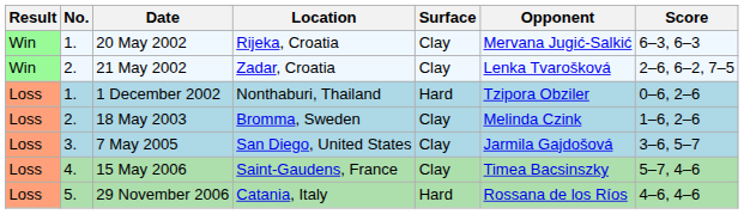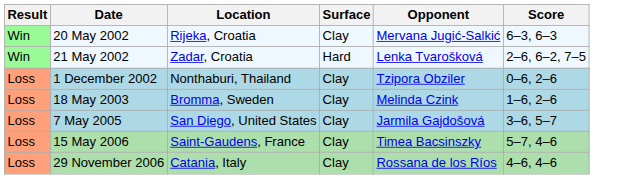- column: No. | 1. | 2. | 1. | 2. | 3. | 4. | 5.
21 May 2002 | Surface: Clay -> Hard
1 December 2002 | Surface: Hard -> Clay
29 November 2006 | Surface: Hard -> Clay
